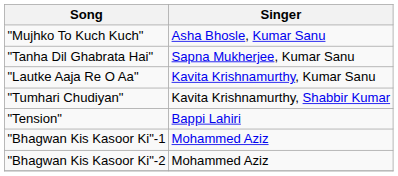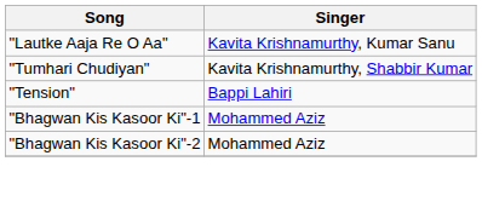- row: "Mujhko To Kuch Kuch" | Asha Bhosle, Kumar Sanu
- row: "Tanha Dil Ghabrata Hai" | Sapna Mukherjee, Kumar Sanu
